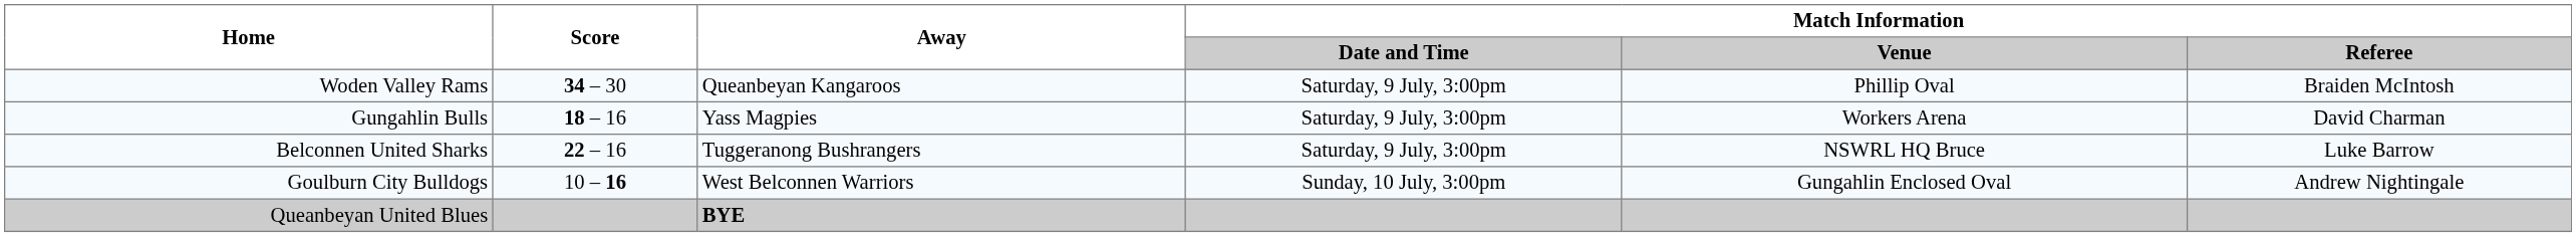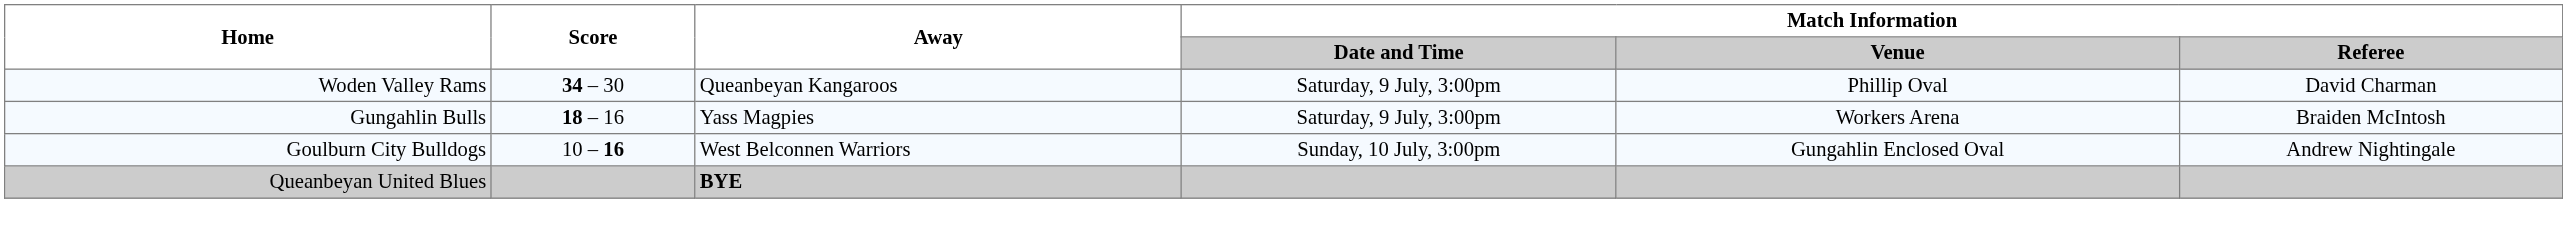Woden Valley Rams | Match Information / Referee: Braiden McIntosh -> David Charman
Gungahlin Bulls | Match Information / Referee: David Charman -> Braiden McIntosh
- row: Belconnen United Sharks | 22 – 16 | Tuggeranong Bushrangers | Saturday, 9 July, 3:00pm | NSWRL HQ Bruce | Luke Barrow
